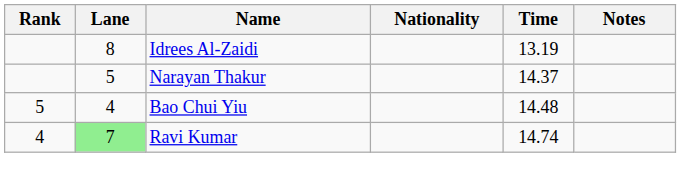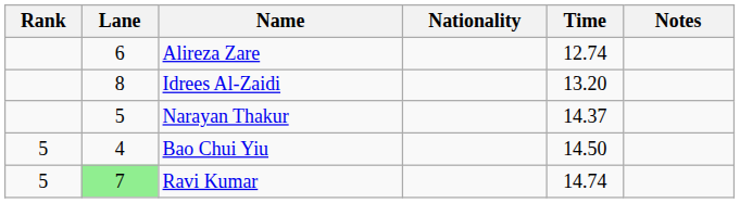+ row: 6 | Alireza Zare | 12.74
Idrees Al-Zaidi | Time: 13.19 -> 13.20
Bao Chui Yiu | Time: 14.48 -> 14.50
Ravi Kumar | Rank: 4 -> 5
